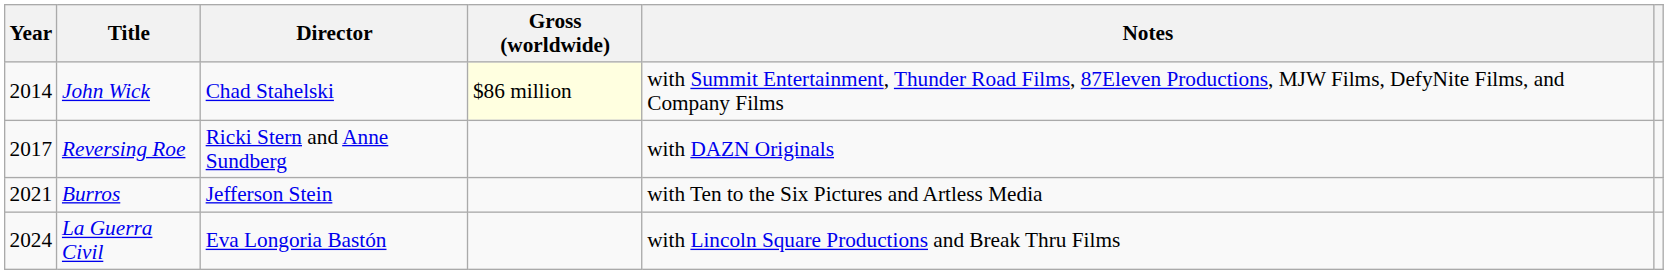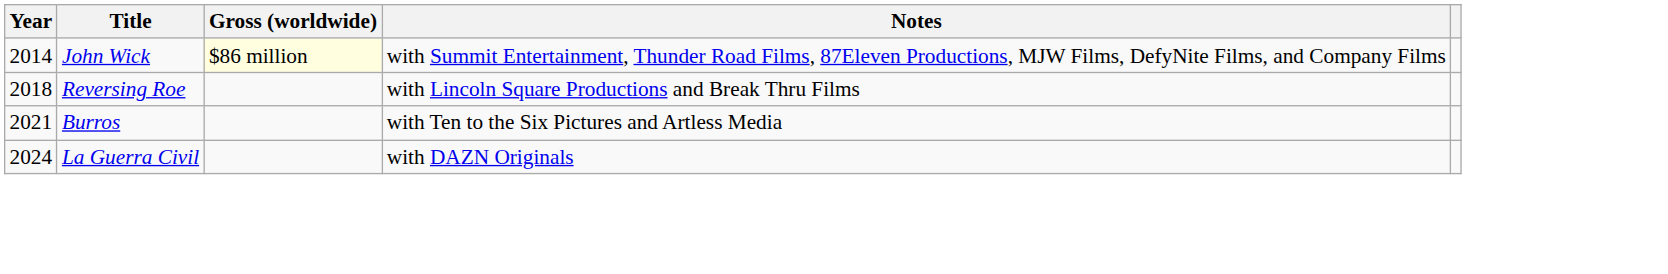- column: Director | Chad Stahelski | Ricki Stern and Anne Sundberg | Jefferson Stein | Eva Longoria Bastón
Reversing Roe | Year: 2017 -> 2018
Reversing Roe | Notes: with DAZN Originals -> with Lincoln Square Productions and Break Thru Films
La Guerra Civil | Notes: with Lincoln Square Productions and Break Thru Films -> with DAZN Originals
